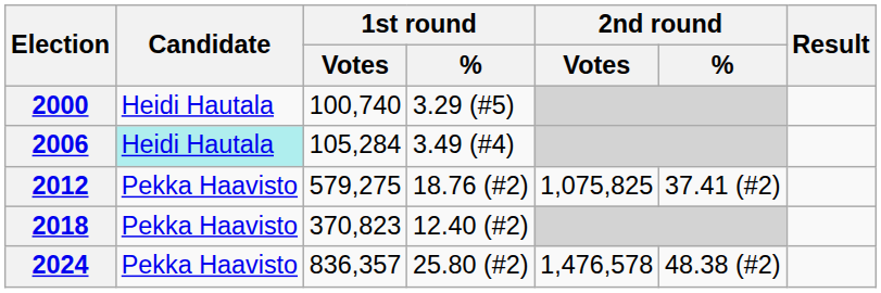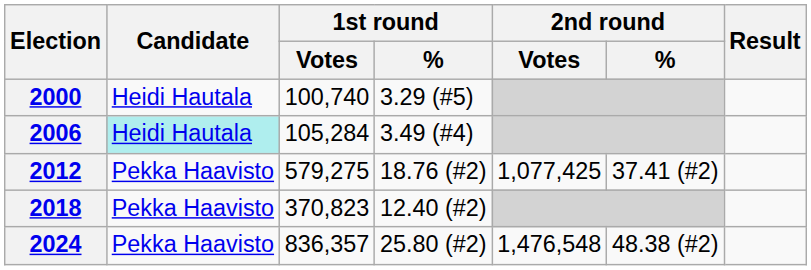2012 | 2nd round / Votes: 1,075,825 -> 1,077,425
2024 | 2nd round / Votes: 1,476,578 -> 1,476,548
